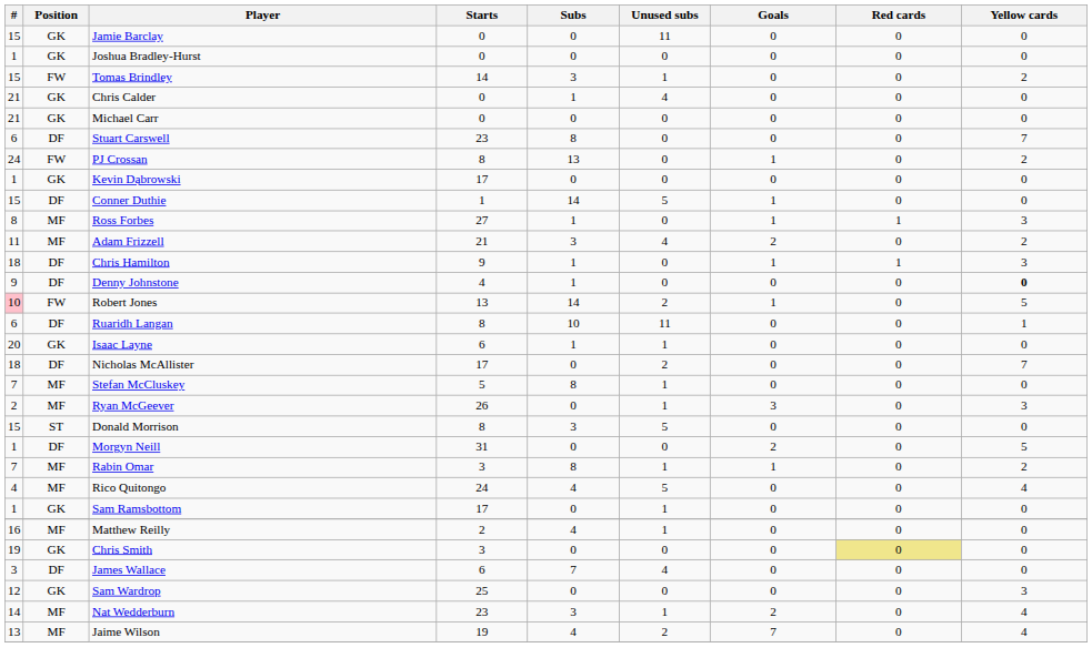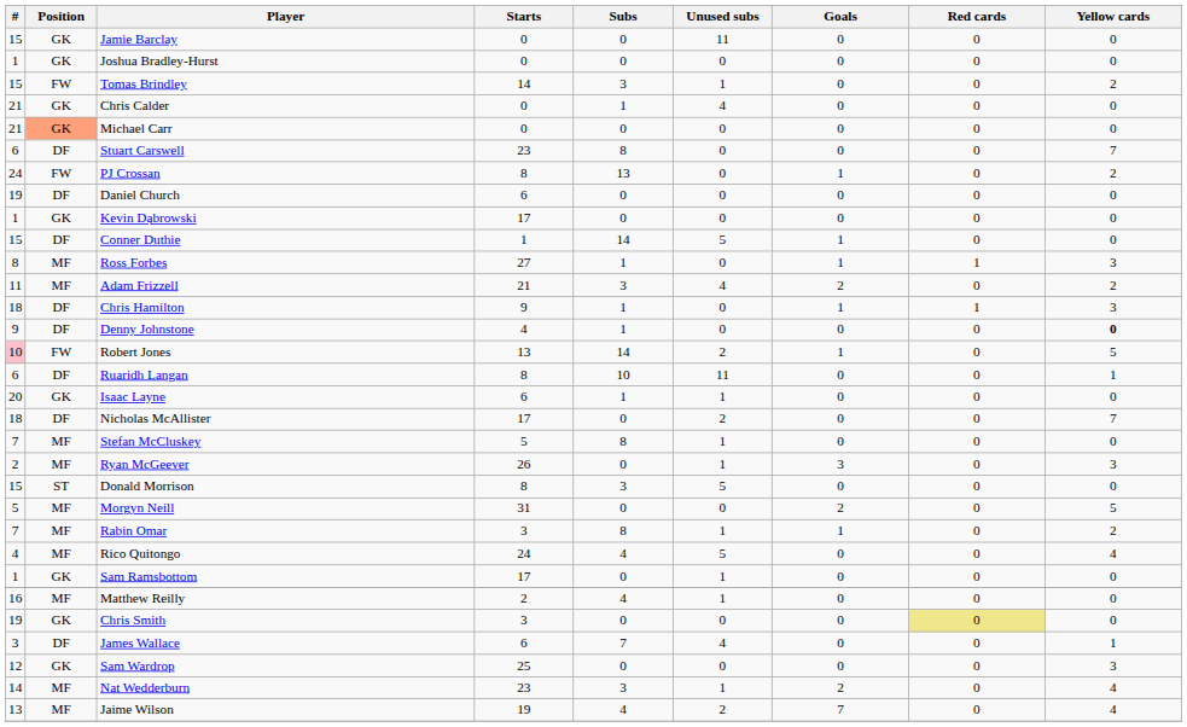Michael Carr | Position: no background -> lightsalmon background
+ row: 19 | DF | Daniel Church | 6 | 0 | 0 | 0 | 0 | 0
Morgyn Neill | #: 1 -> 5
Morgyn Neill | Position: DF -> MF
James Wallace | Yellow cards: 0 -> 1
